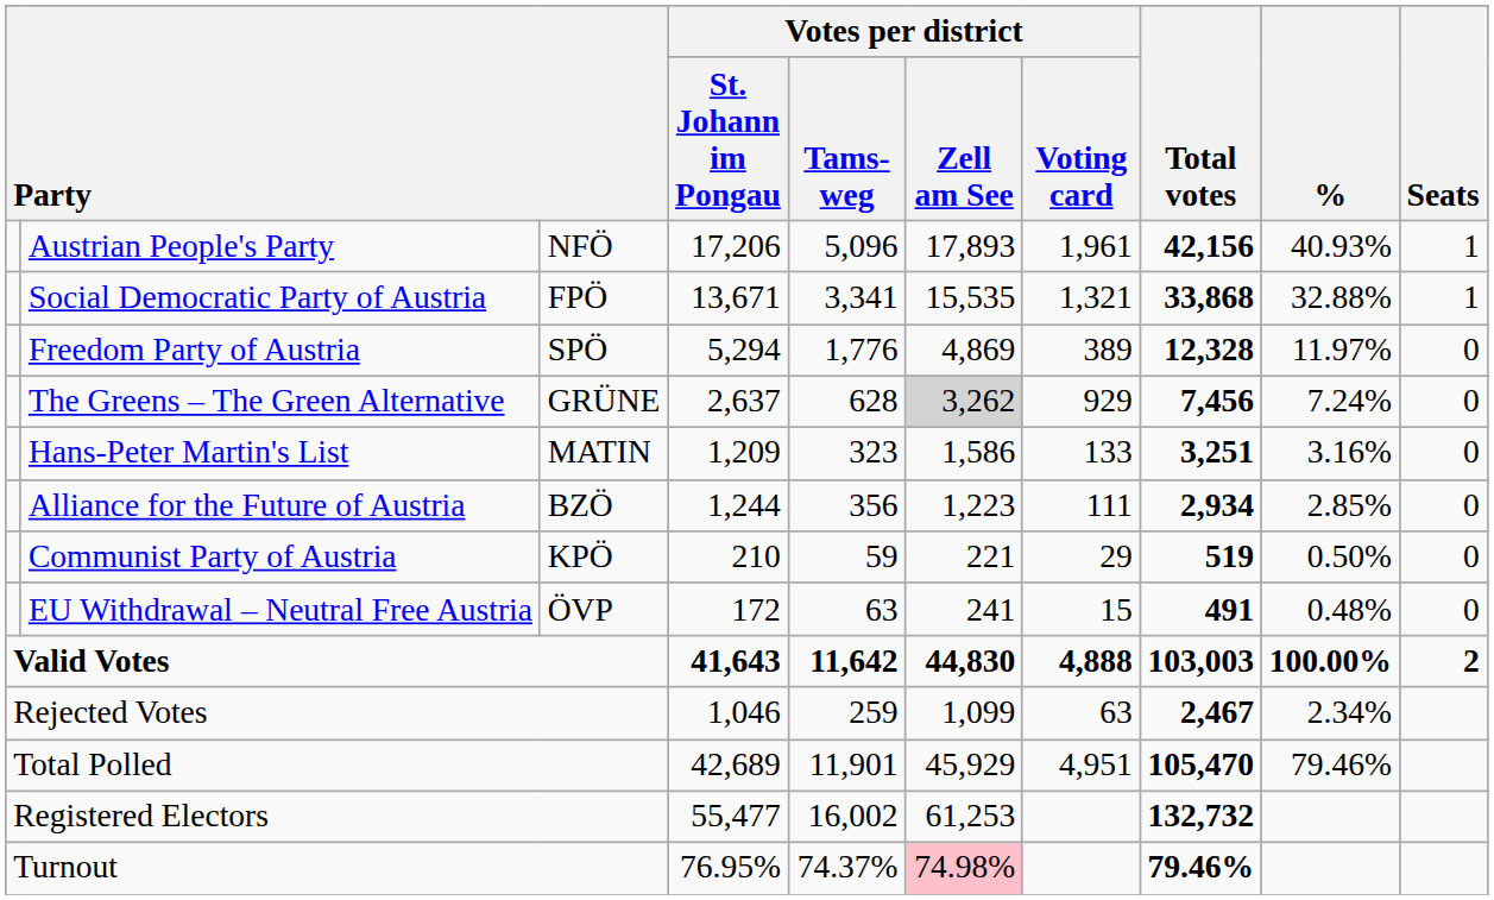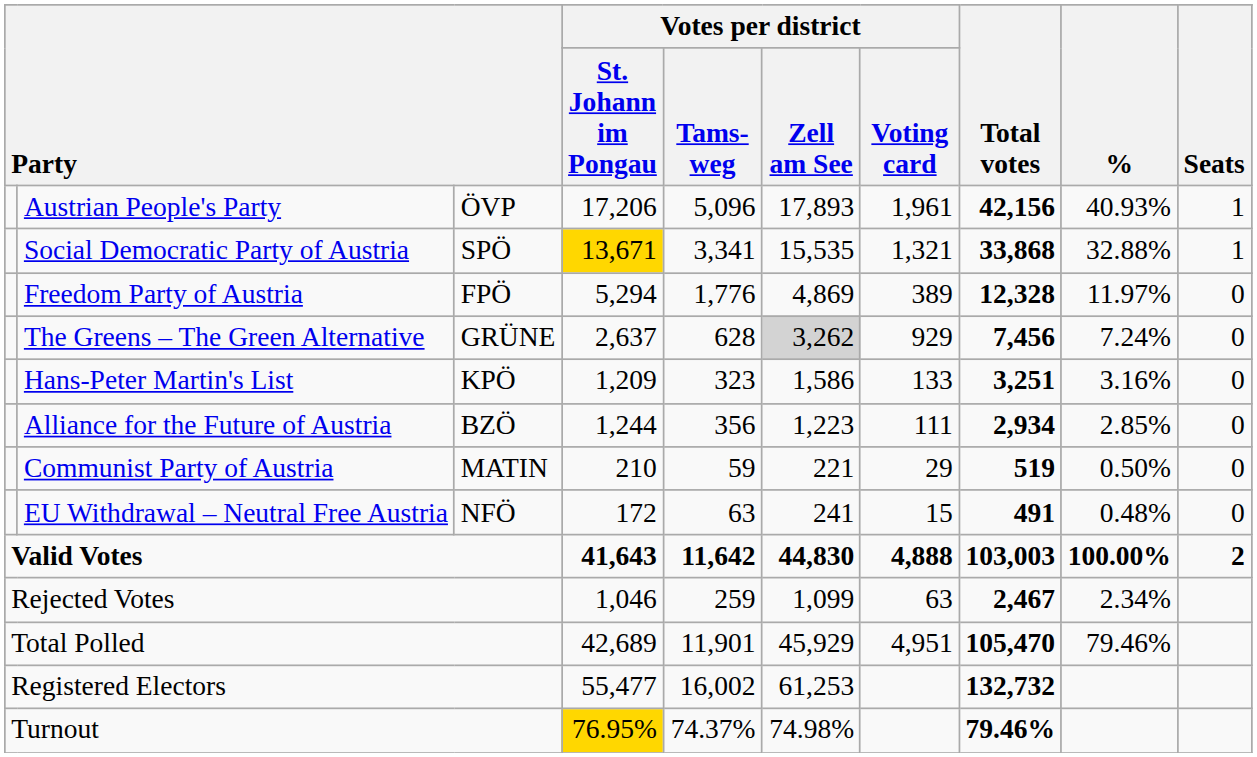Austrian People's Party | column 3: NFÖ -> ÖVP
Social Democratic Party of Austria | column 3: FPÖ -> SPÖ
Social Democratic Party of Austria | Votes per district / St. Johann im Pongau: no background -> gold background
Freedom Party of Austria | column 3: SPÖ -> FPÖ
Hans-Peter Martin's List | column 3: MATIN -> KPÖ
Communist Party of Austria | column 3: KPÖ -> MATIN
EU Withdrawal – Neutral Free Austria | column 3: ÖVP -> NFÖ
Turnout | Votes per district / St. Johann im Pongau: no background -> gold background
Turnout | Votes per district / Zell am See: pink background -> no background
